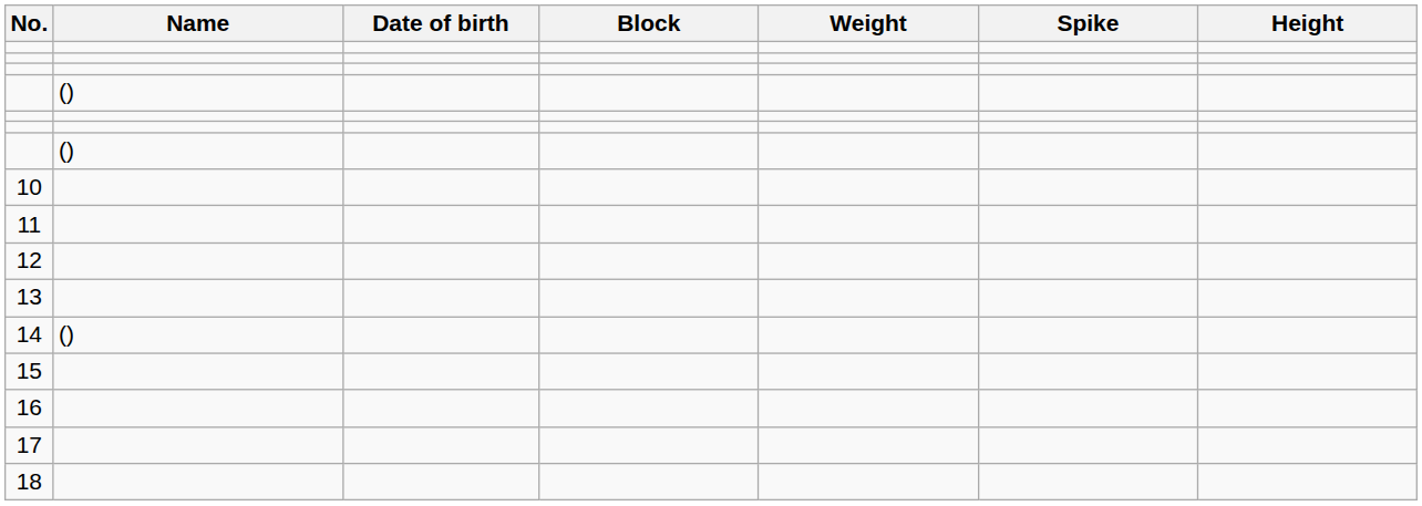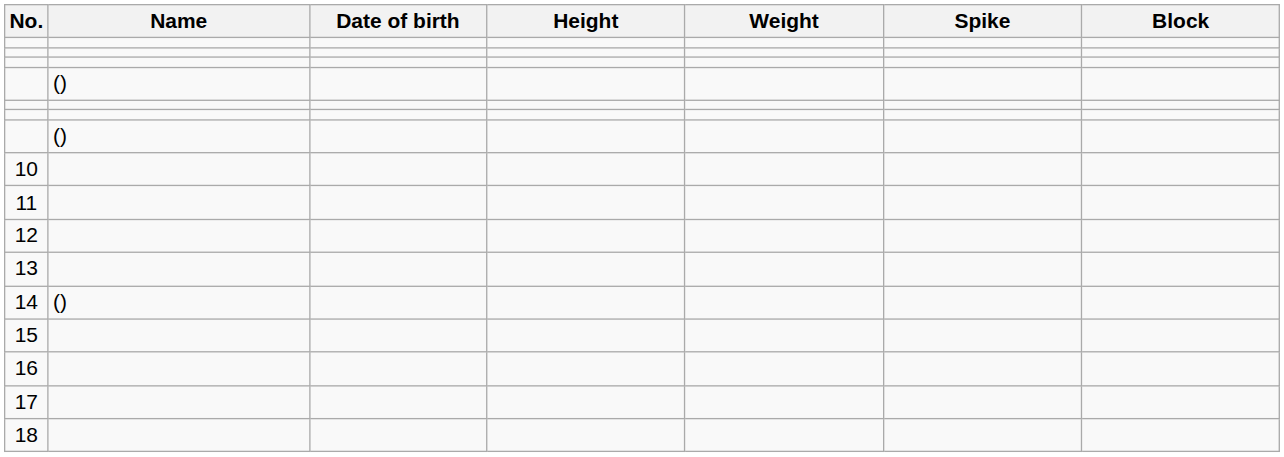columns swapped: Height <-> Block
